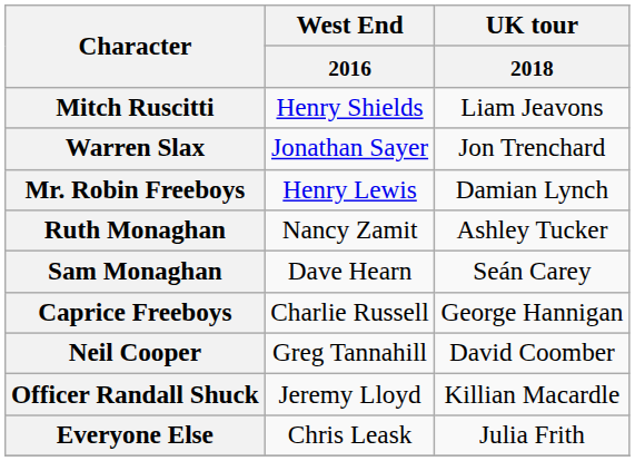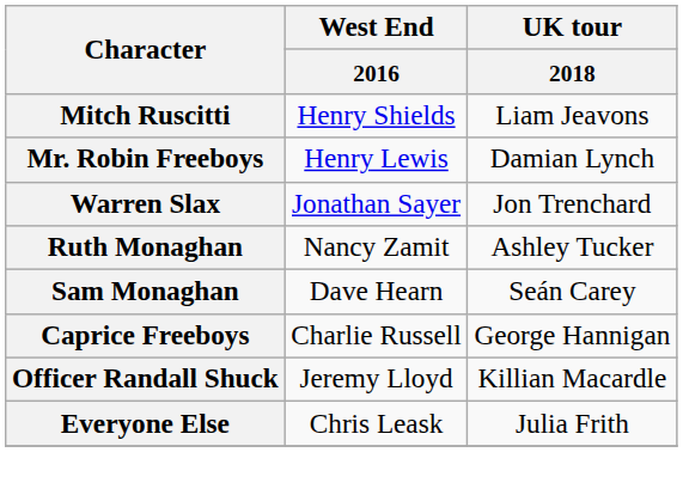rows swapped: Mr. Robin Freeboys <-> Warren Slax
- row: Neil Cooper | Greg Tannahill | David Coomber
